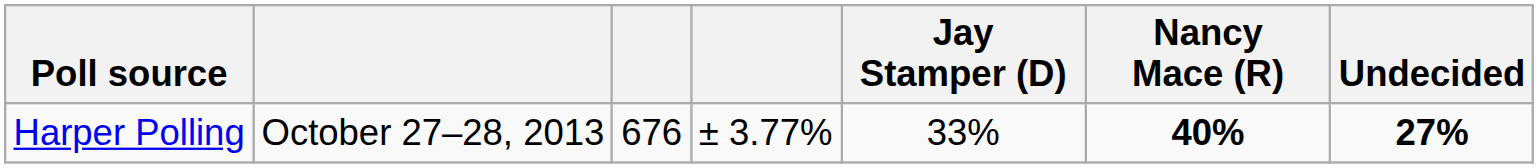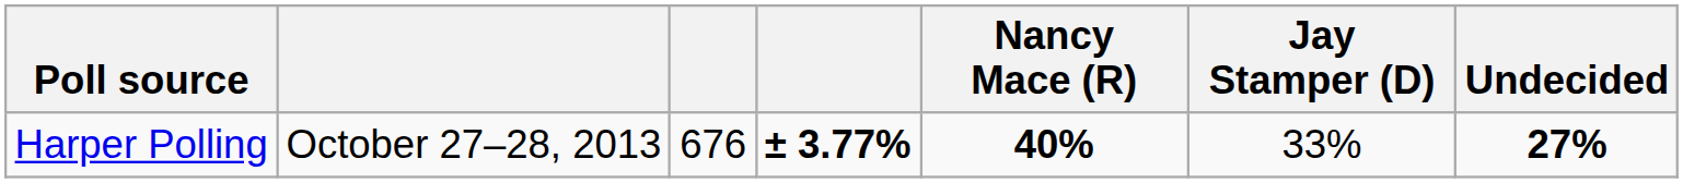columns swapped: Nancy Mace (R) <-> Jay Stamper (D)
Harper Polling | column 4: normal -> bold
